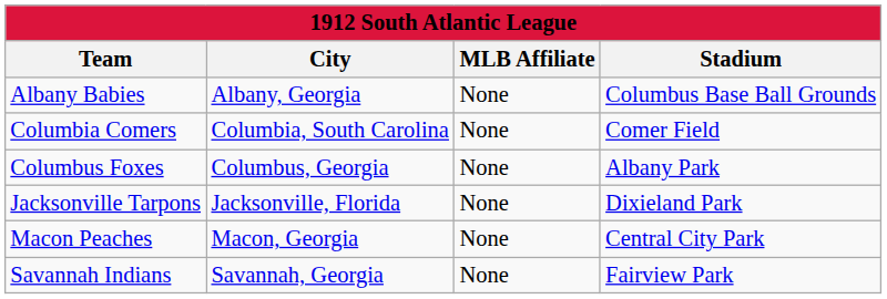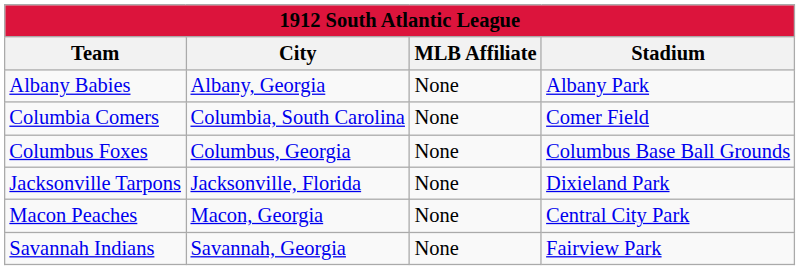Albany Babies | Stadium: Columbus Base Ball Grounds -> Albany Park
Columbus Foxes | Stadium: Albany Park -> Columbus Base Ball Grounds
